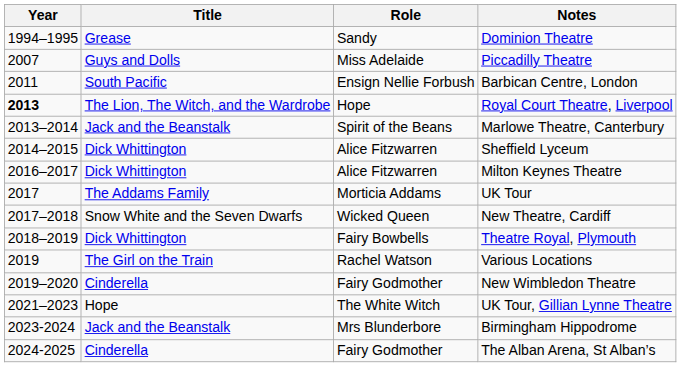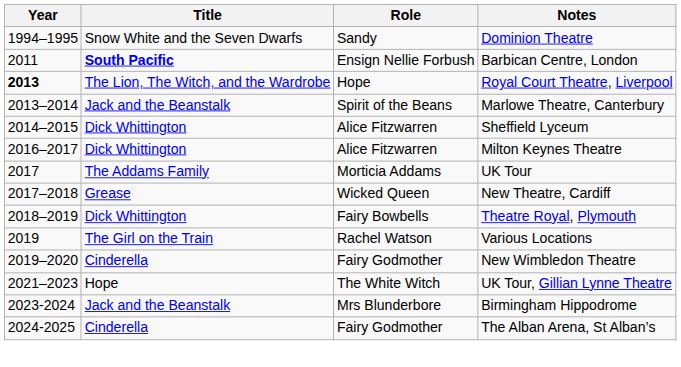Dominion Theatre | Title: Grease -> Snow White and the Seven Dwarfs
- row: 2007 | Guys and Dolls | Miss Adelaide | Piccadilly Theatre
Barbican Centre, London | Title: normal -> bold
New Theatre, Cardiff | Title: Snow White and the Seven Dwarfs -> Grease
